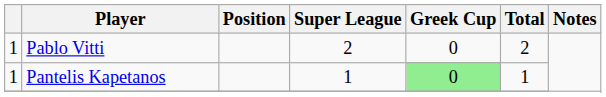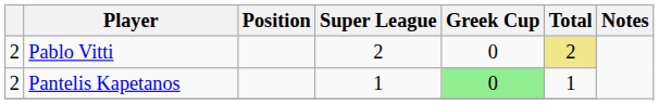Pablo Vitti | column 1: 1 -> 2
Pablo Vitti | Total: no background -> khaki background
Pantelis Kapetanos | column 1: 1 -> 2
